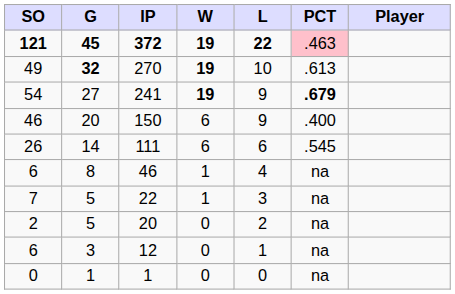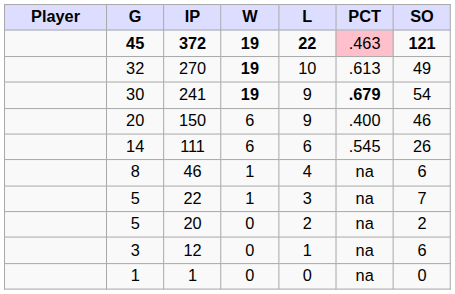columns swapped: Player <-> SO
270 | G: bold -> normal
241 | G: 27 -> 30
